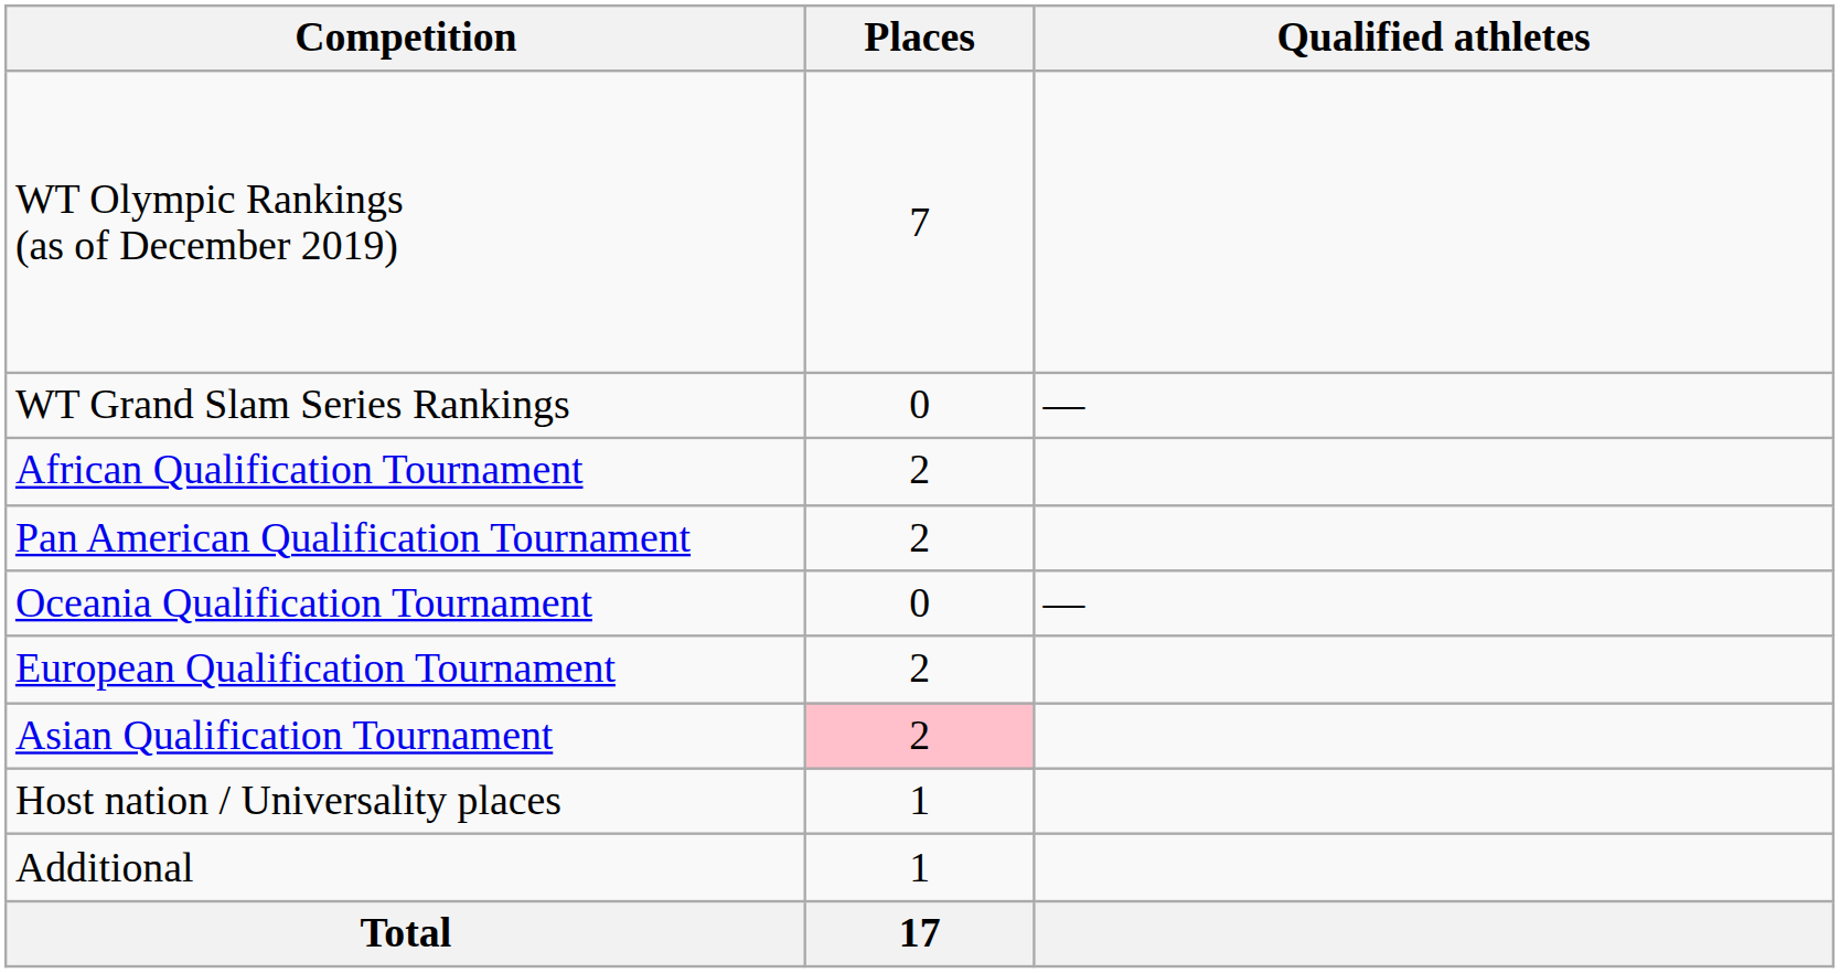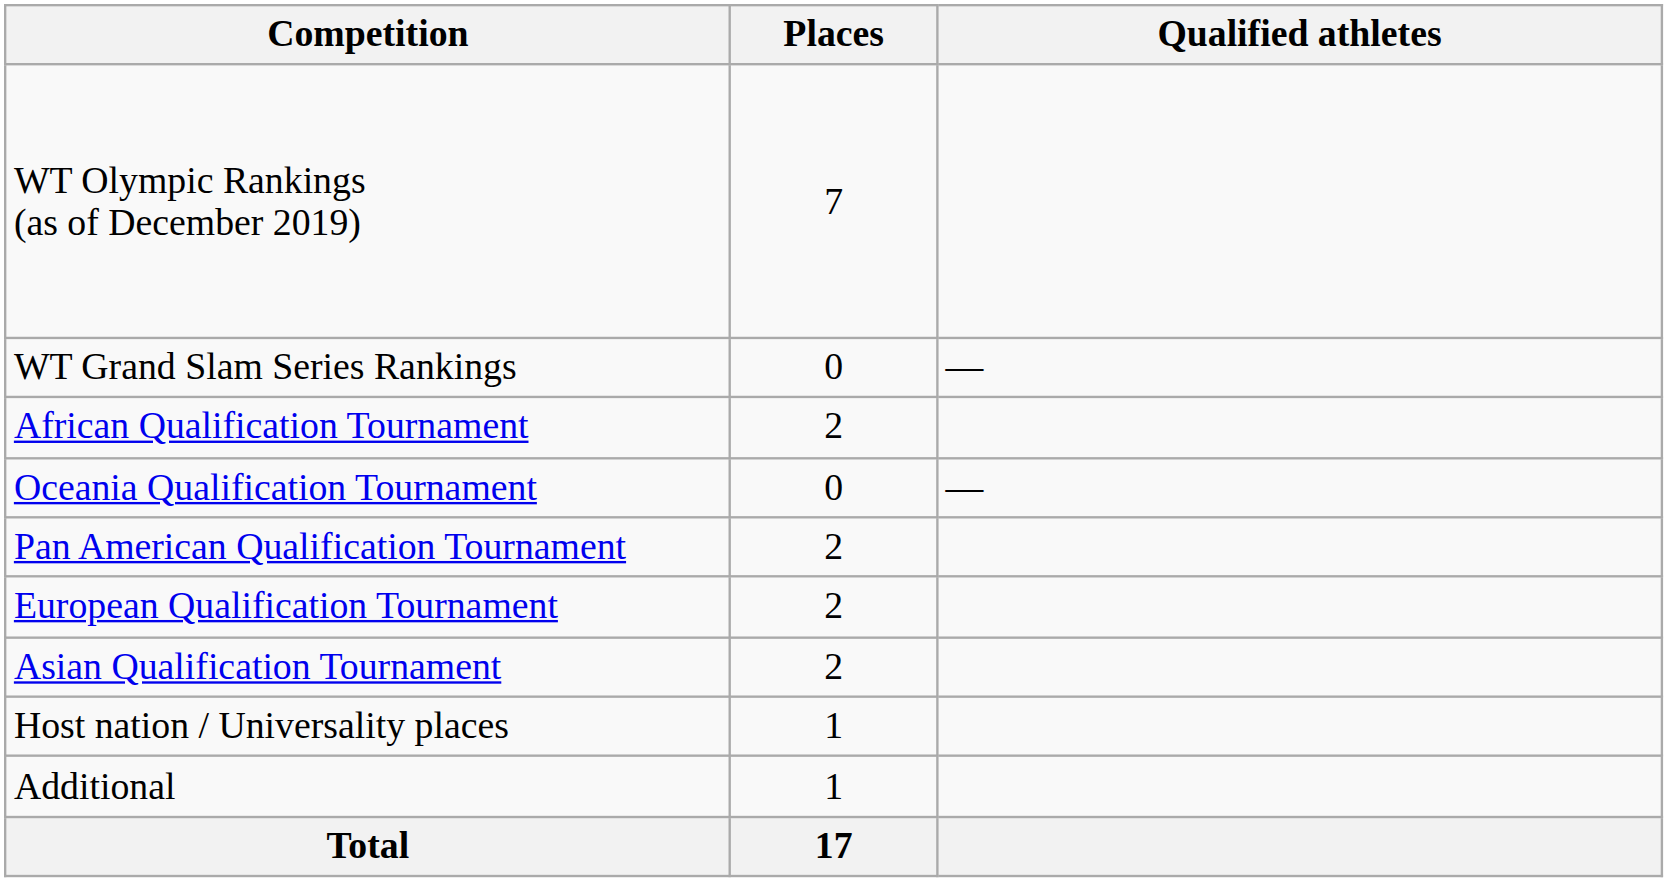rows swapped: Oceania Qualification Tournament <-> Pan American Qualification Tournament
Asian Qualification Tournament | Places: pink background -> no background
